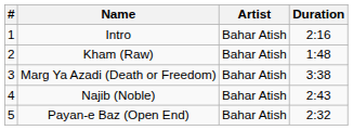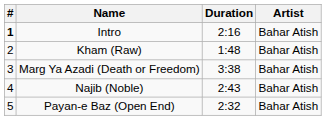columns swapped: Artist <-> Duration
Intro | #: normal -> bold
